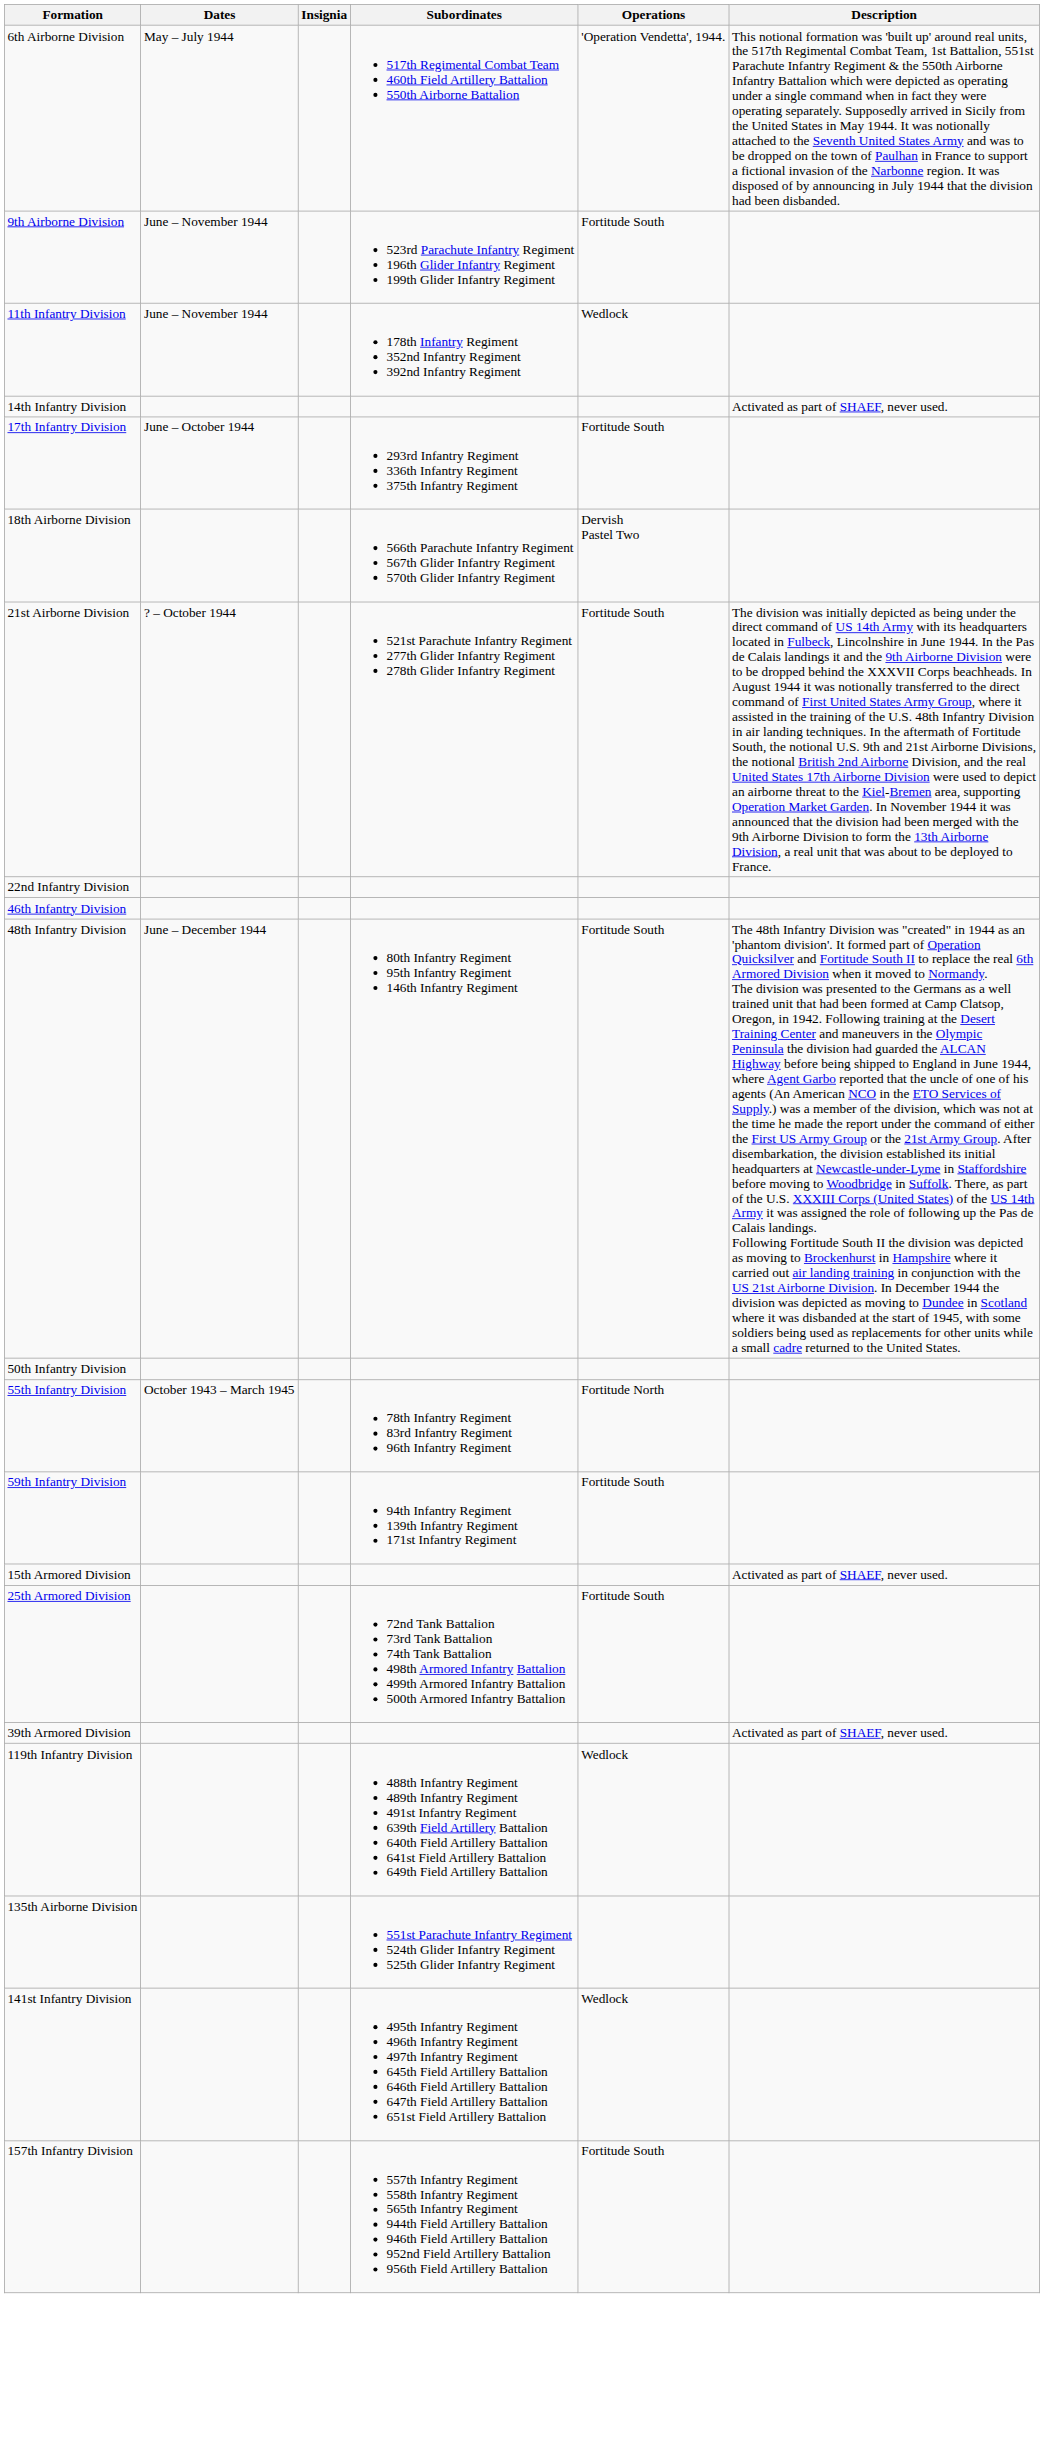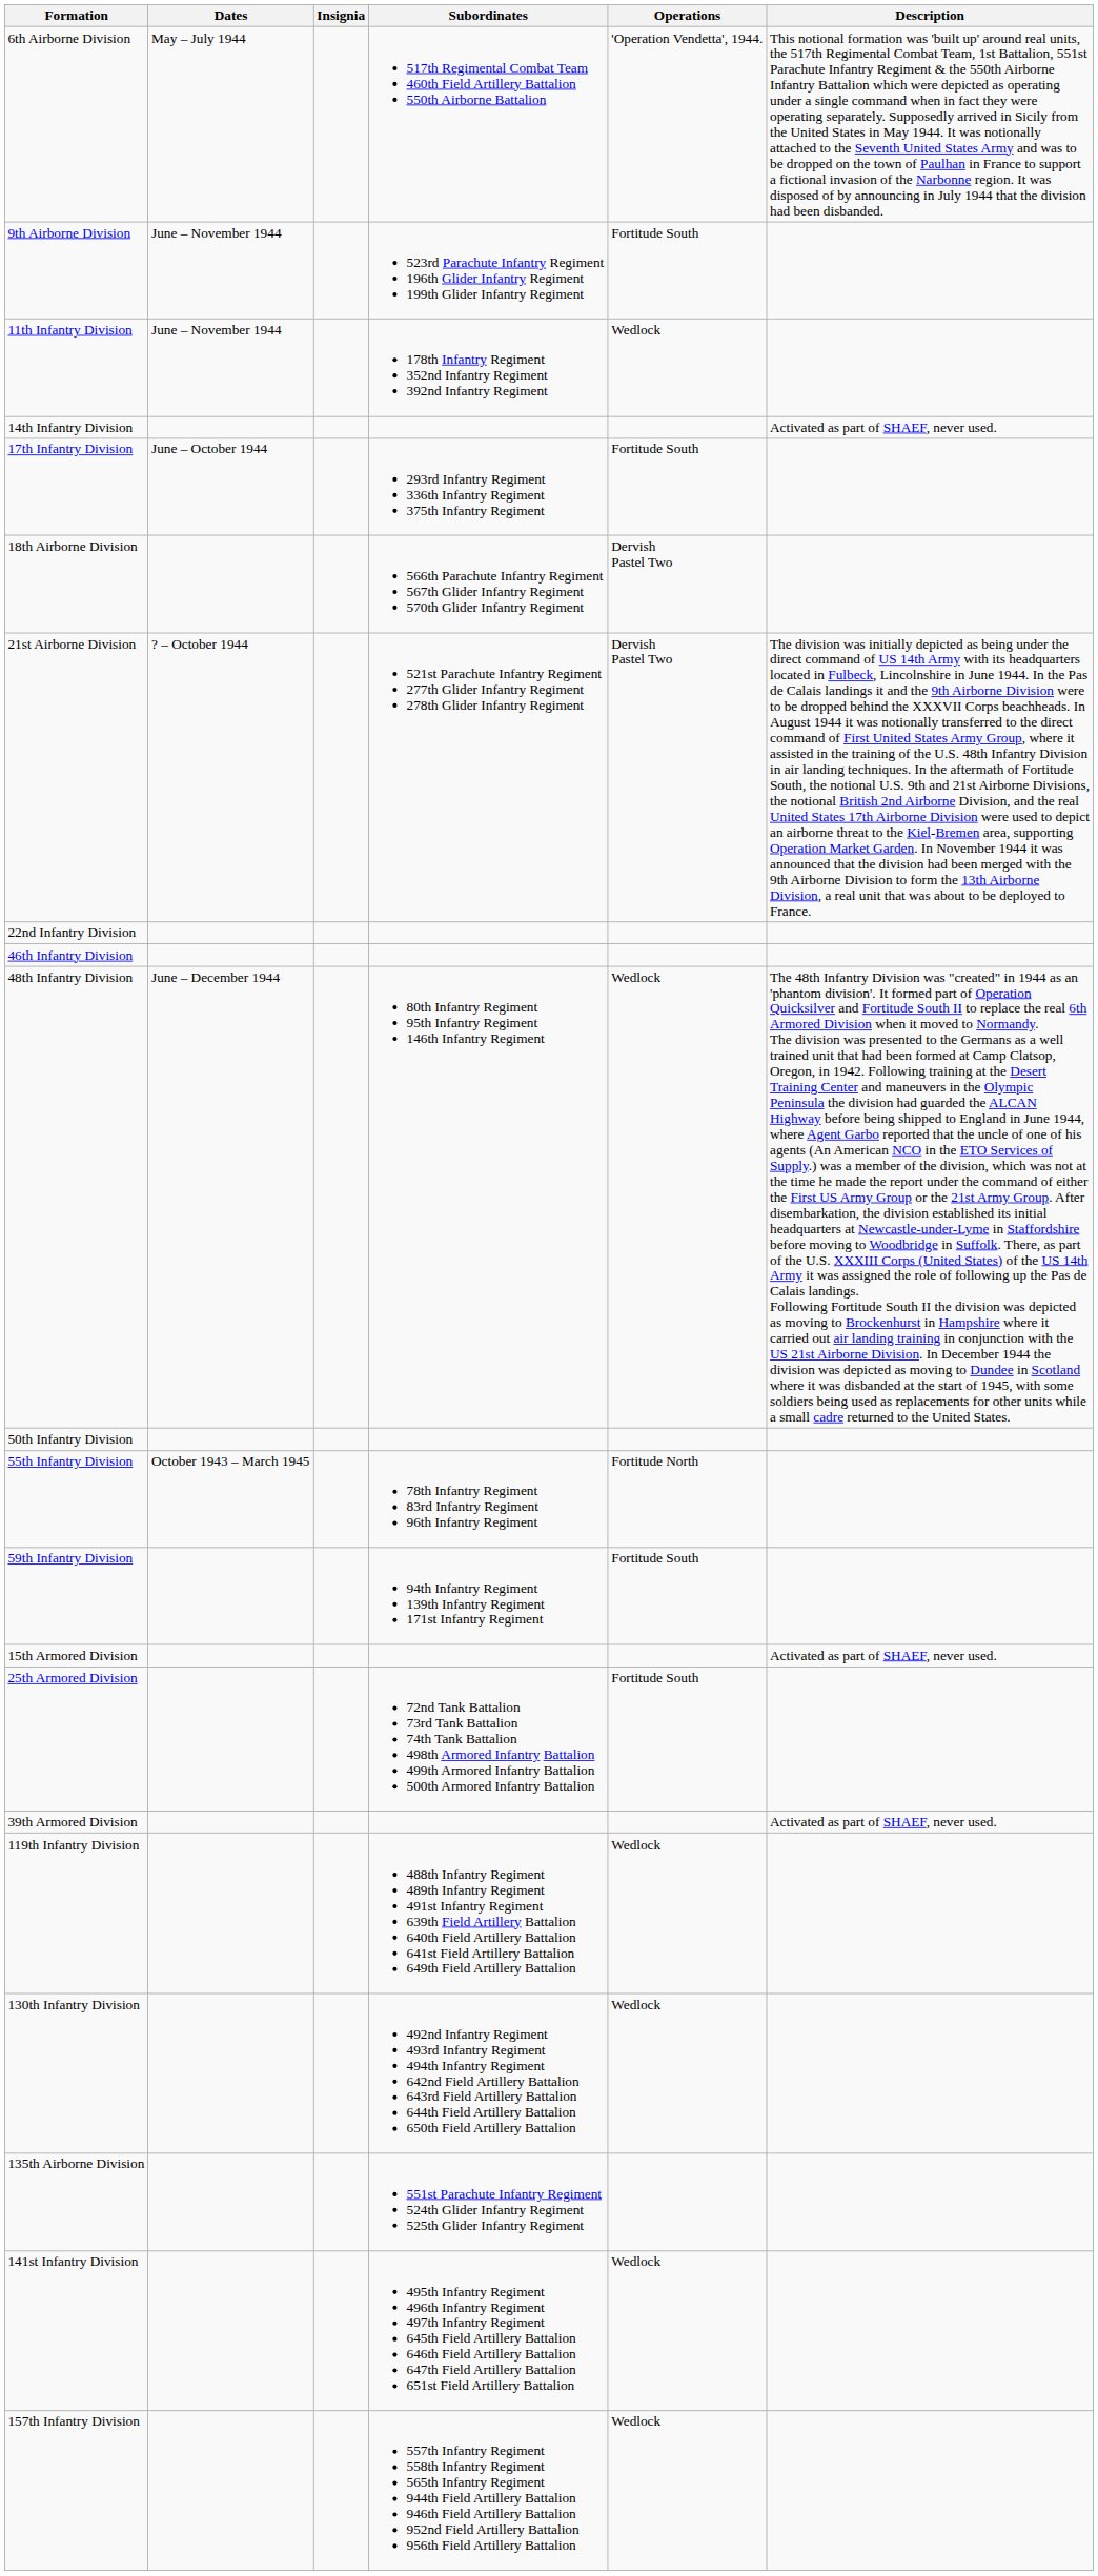21st Airborne Division | Operations: Fortitude South -> Dervish Pastel Two
48th Infantry Division | Operations: Fortitude South -> Wedlock
+ row: 130th Infantry Division | 492nd Infantry Regiment 493rd Infantry Regiment 494th Infantry Regiment 642nd Field Artillery Battalion 643rd Field Artillery Battalion 644th Field Artillery Battalion 650th Field Artillery Battalion | Wedlock
157th Infantry Division | Operations: Fortitude South -> Wedlock
